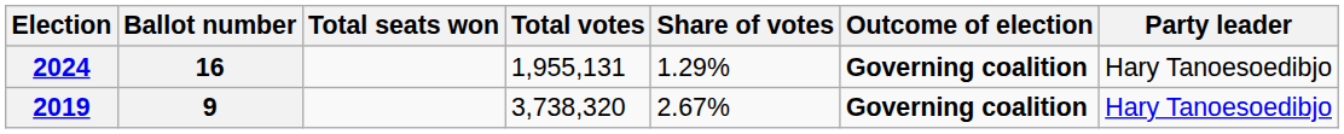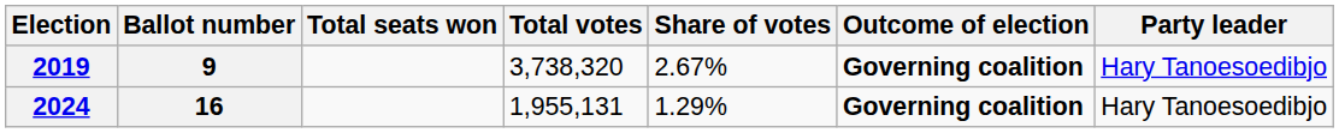rows swapped: 2019 <-> 2024
